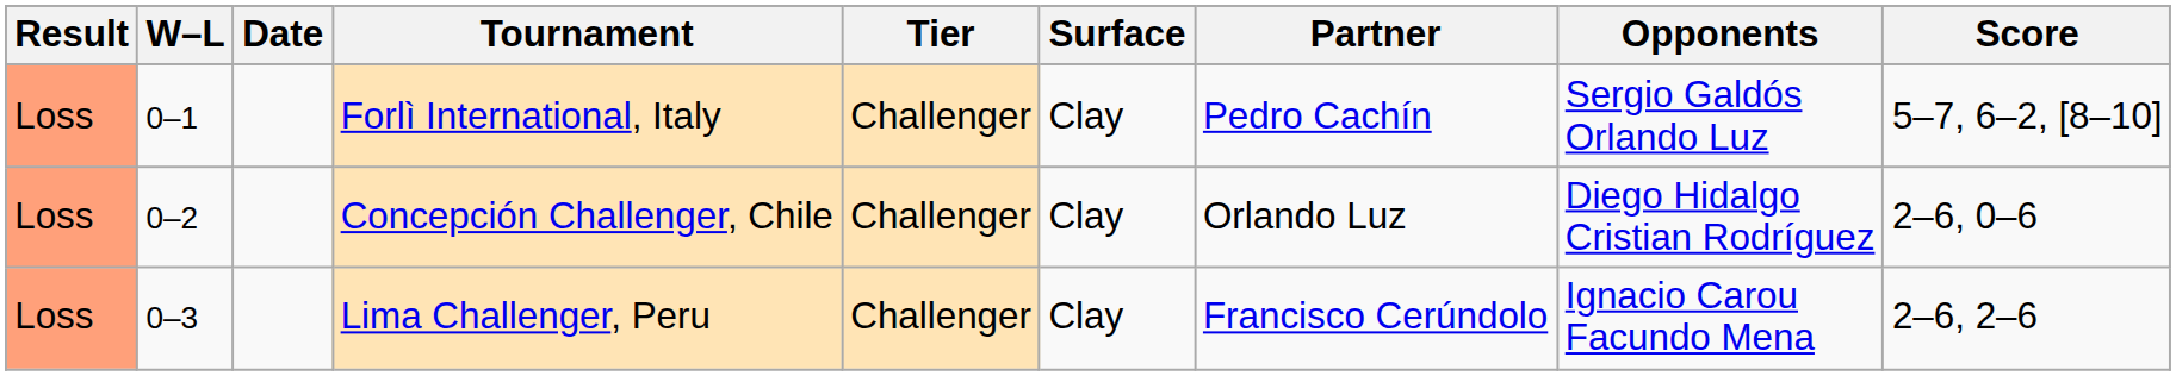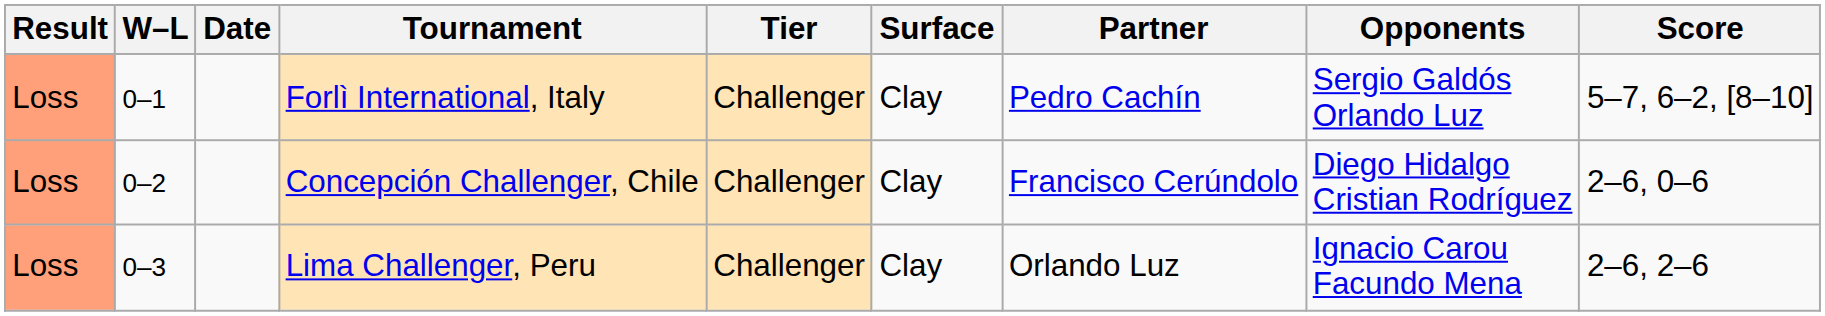Concepción Challenger, Chile | Partner: Orlando Luz -> Francisco Cerúndolo
Lima Challenger, Peru | Partner: Francisco Cerúndolo -> Orlando Luz
